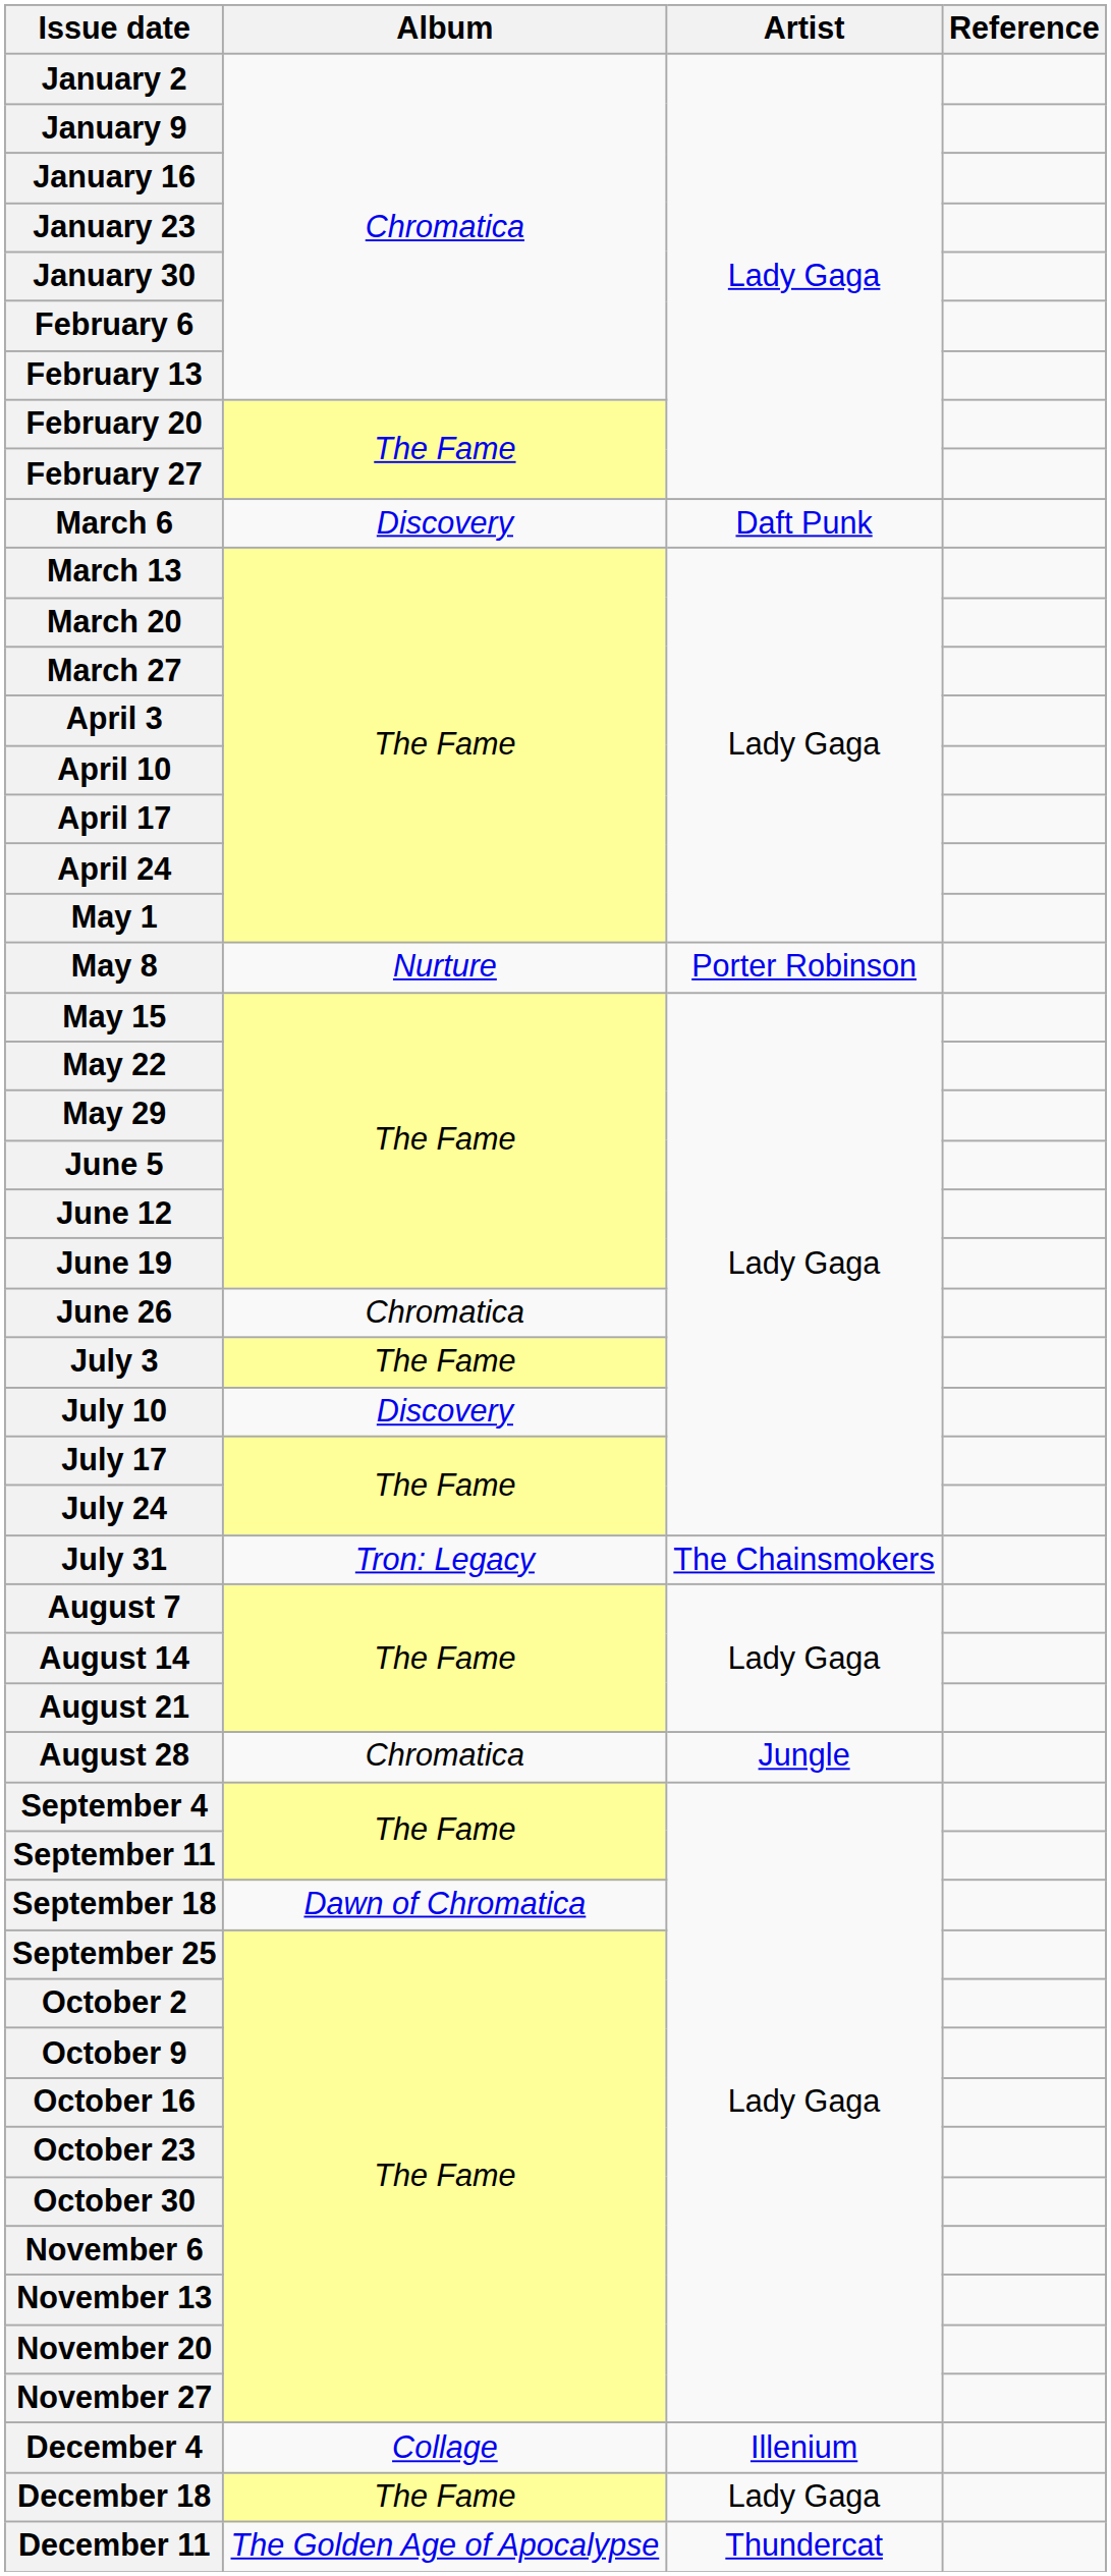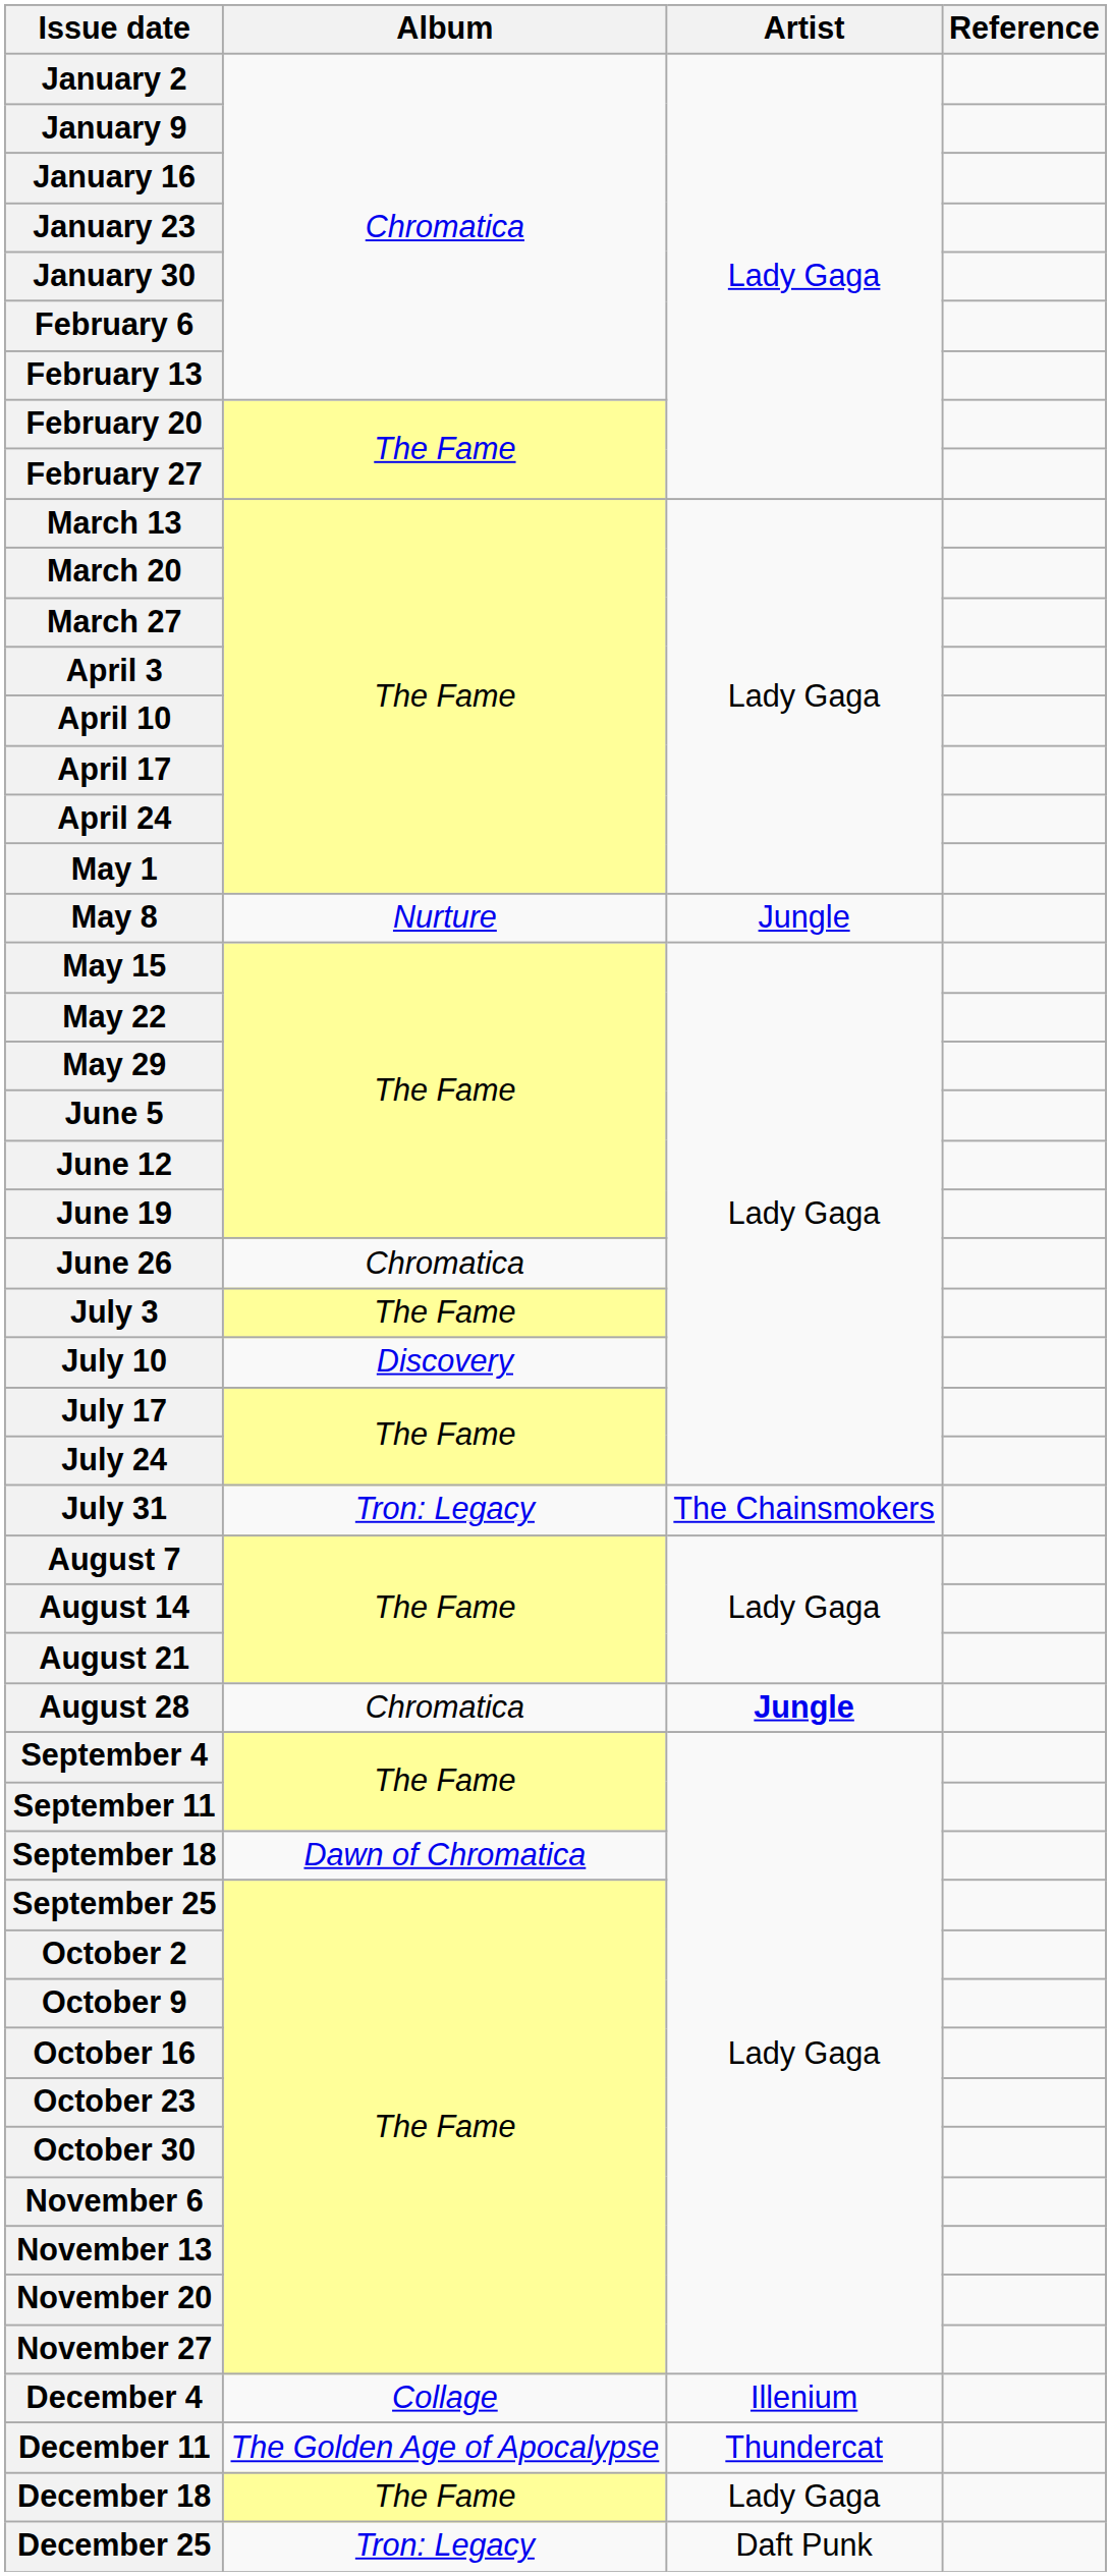- row: March 6 | Discovery | Daft Punk
May 8 | Artist: Porter Robinson -> Jungle
August 28 | Artist: normal -> bold
rows swapped: December 11 <-> December 18
+ row: December 25 | Tron: Legacy | Daft Punk
